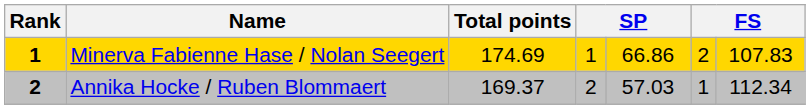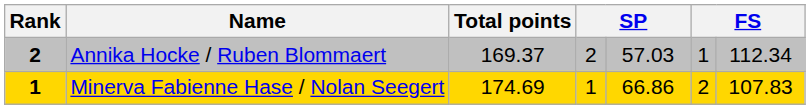rows swapped: Minerva Fabienne Hase / Nolan Seegert <-> Annika Hocke / Ruben Blommaert
